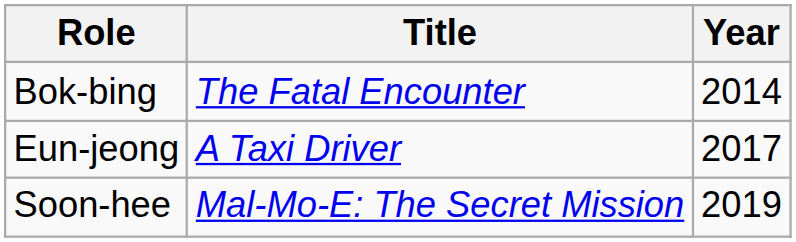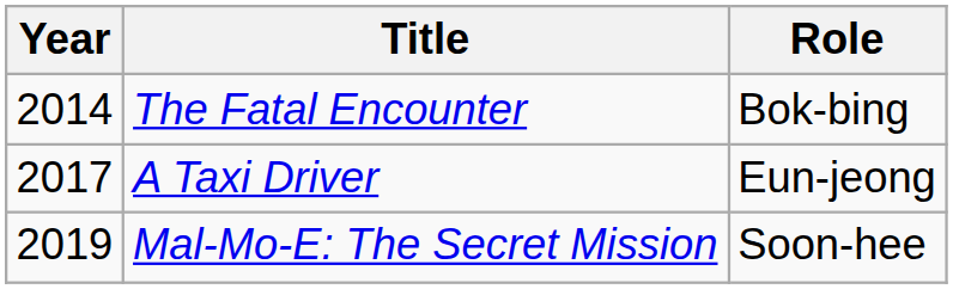columns swapped: Year <-> Role
